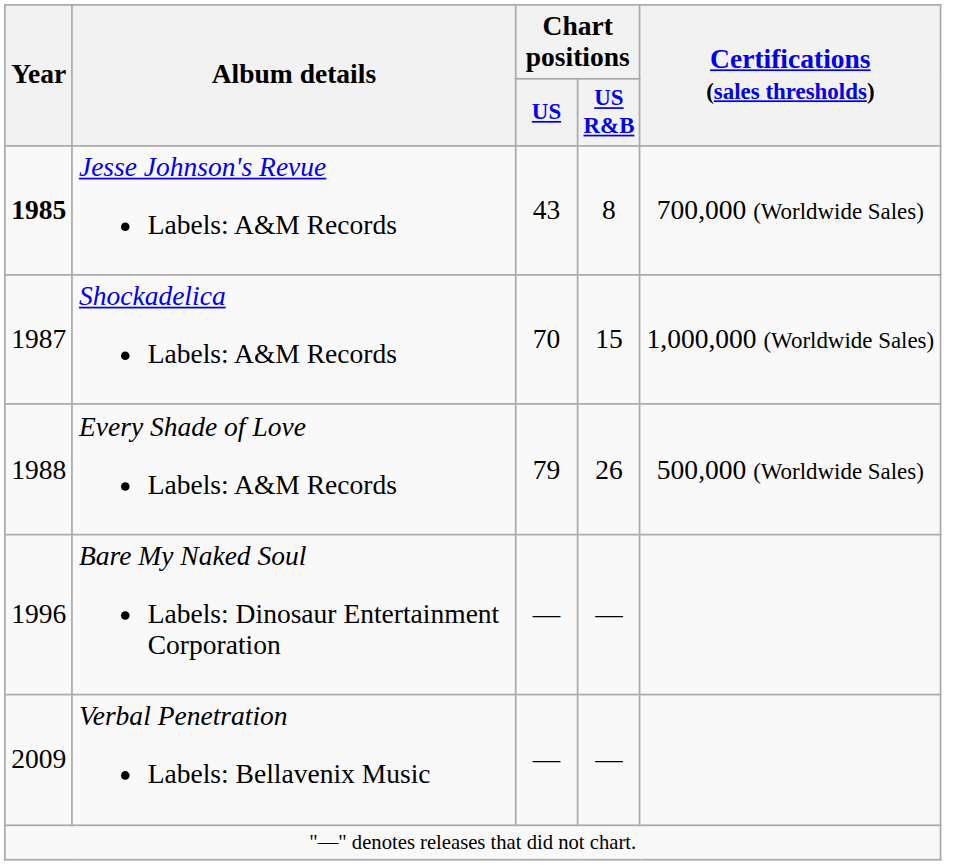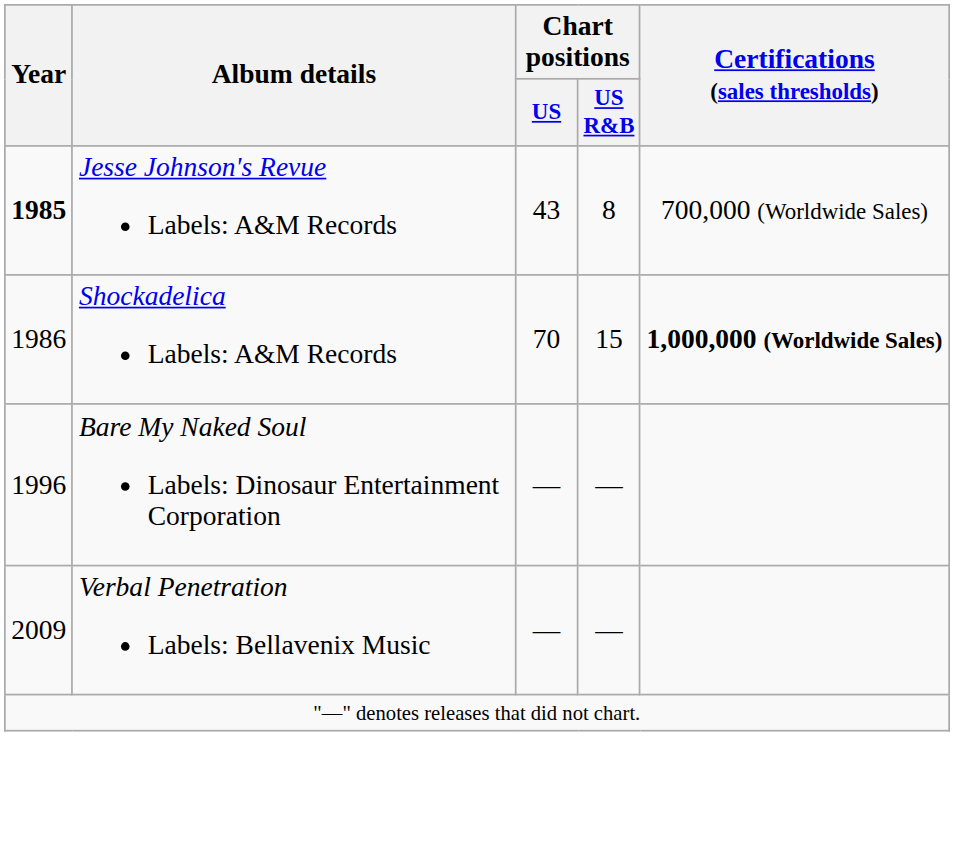Shockadelica Labels: A&M Records | Year: 1987 -> 1986
Shockadelica Labels: A&M Records | Certifications (sales thresholds): normal -> bold
- row: 1988 | Every Shade of Love Labels: A&M Records | 79 | 26 | 500,000 (Worldwide Sales)
